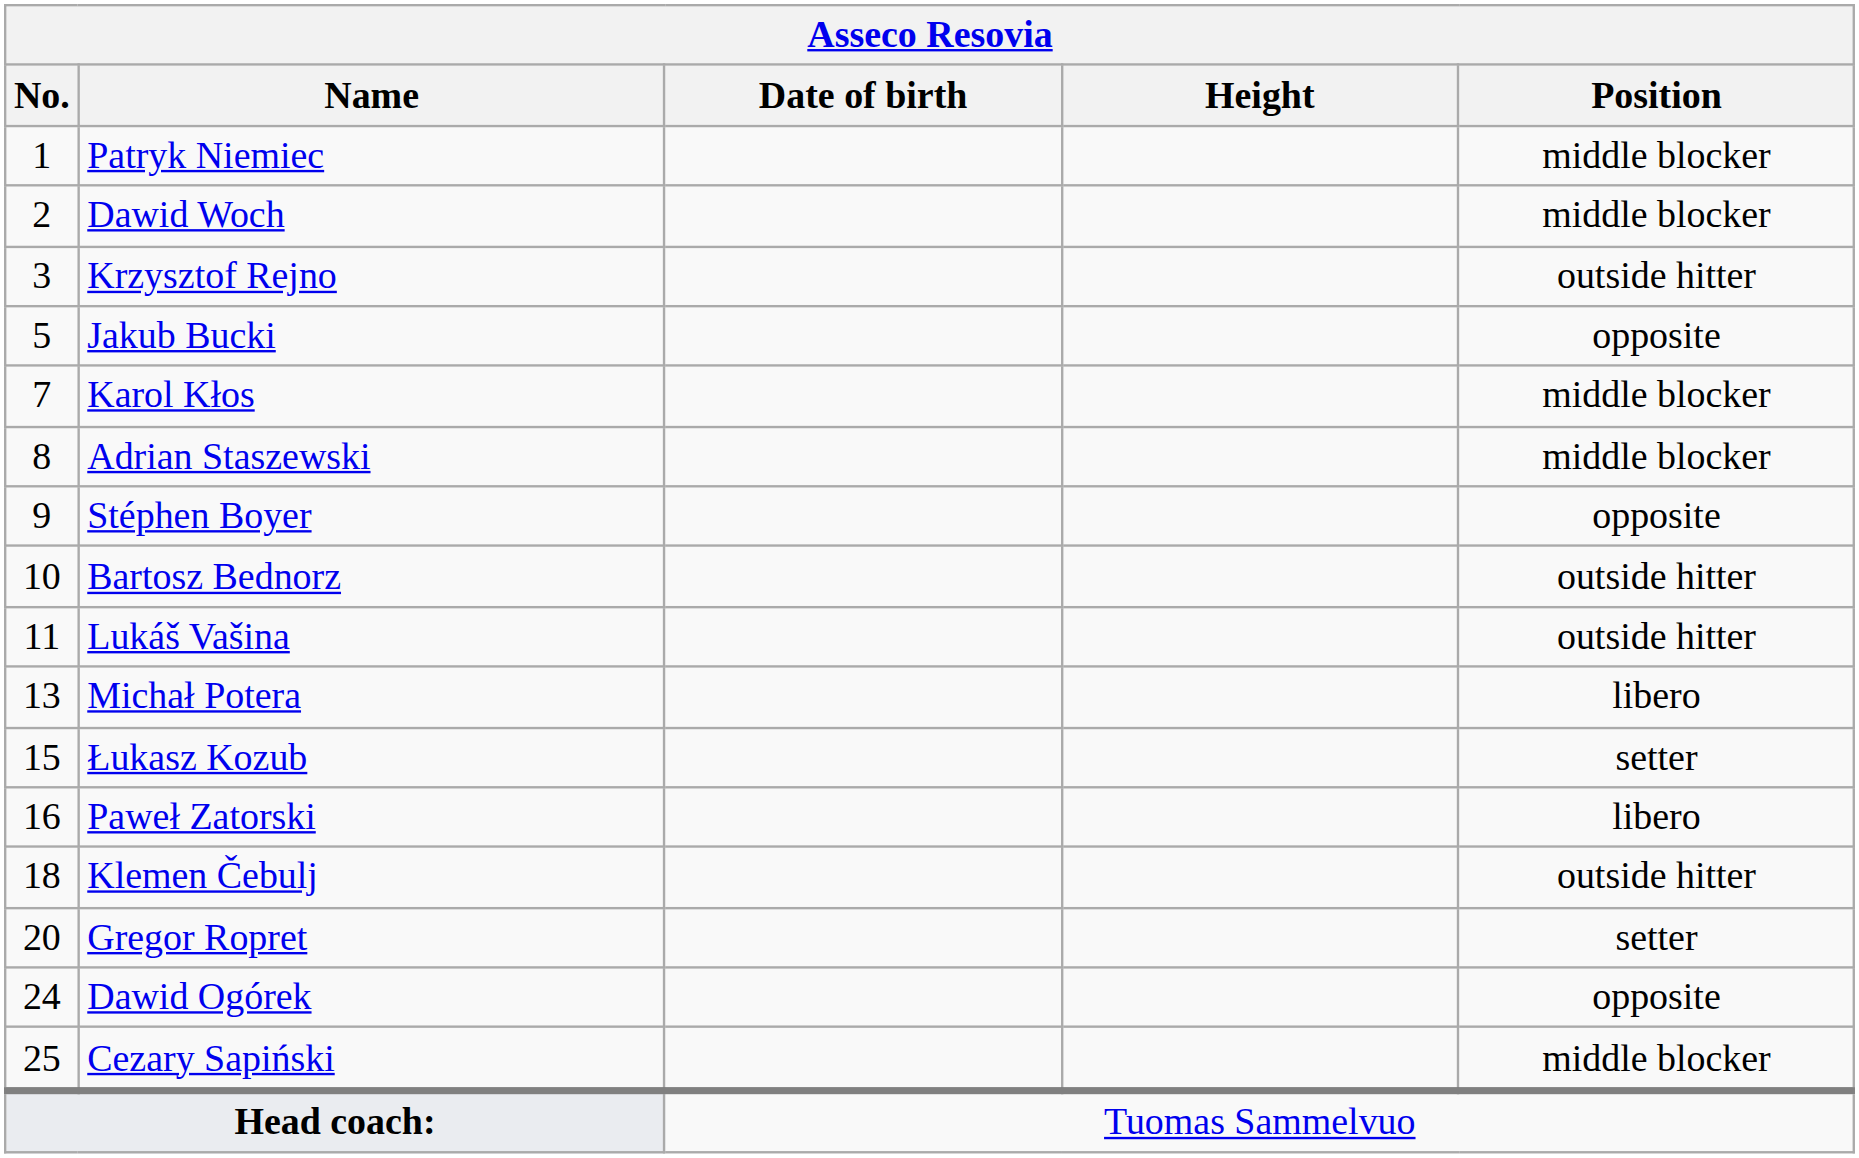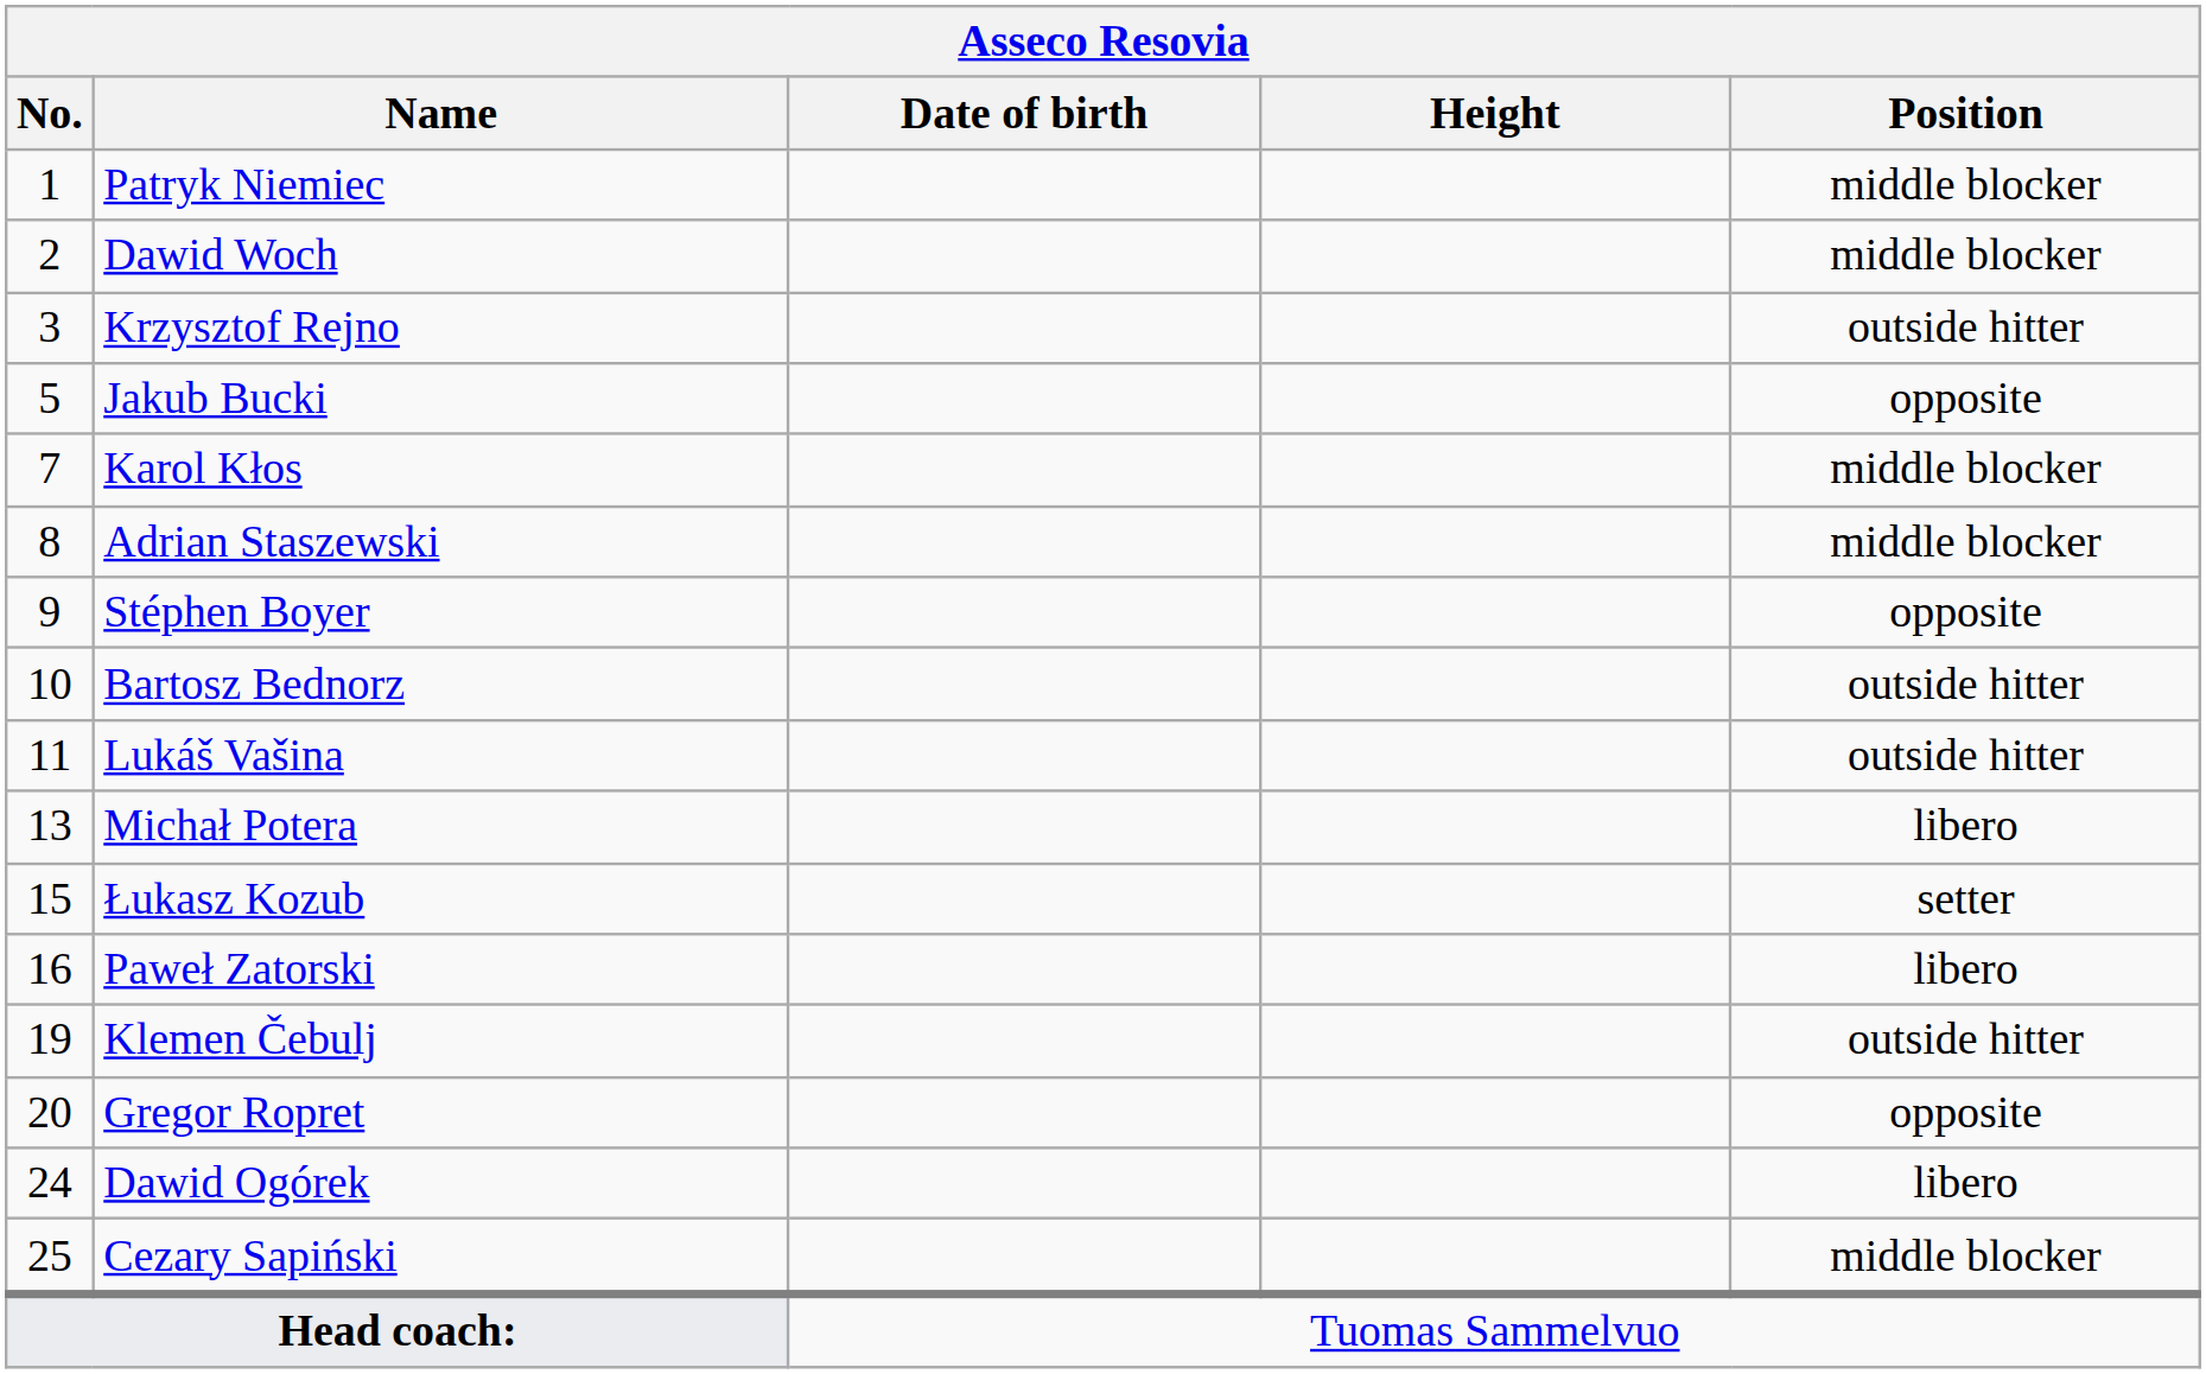Klemen Čebulj | No.: 18 -> 19
Gregor Ropret | Position: setter -> opposite
Dawid Ogórek | Position: opposite -> libero
